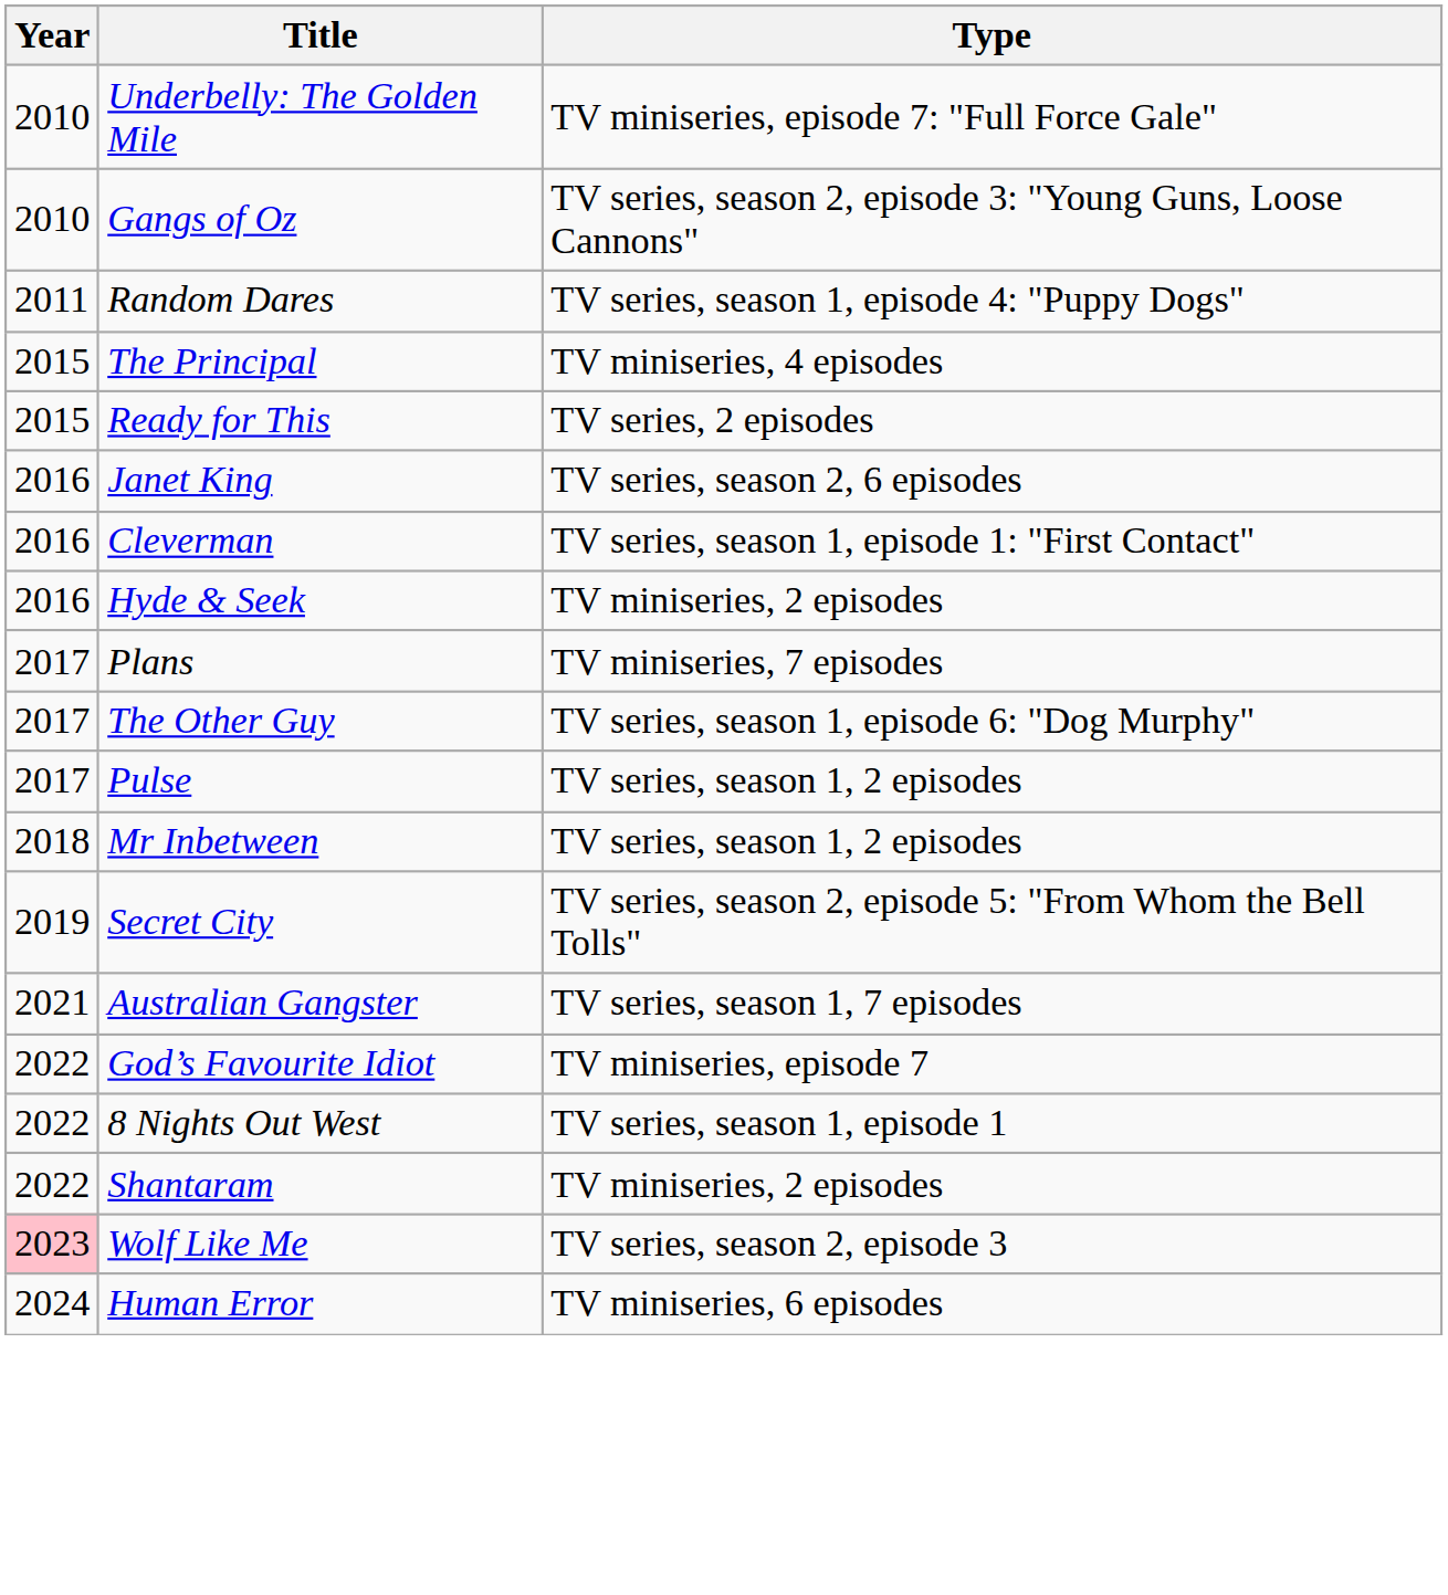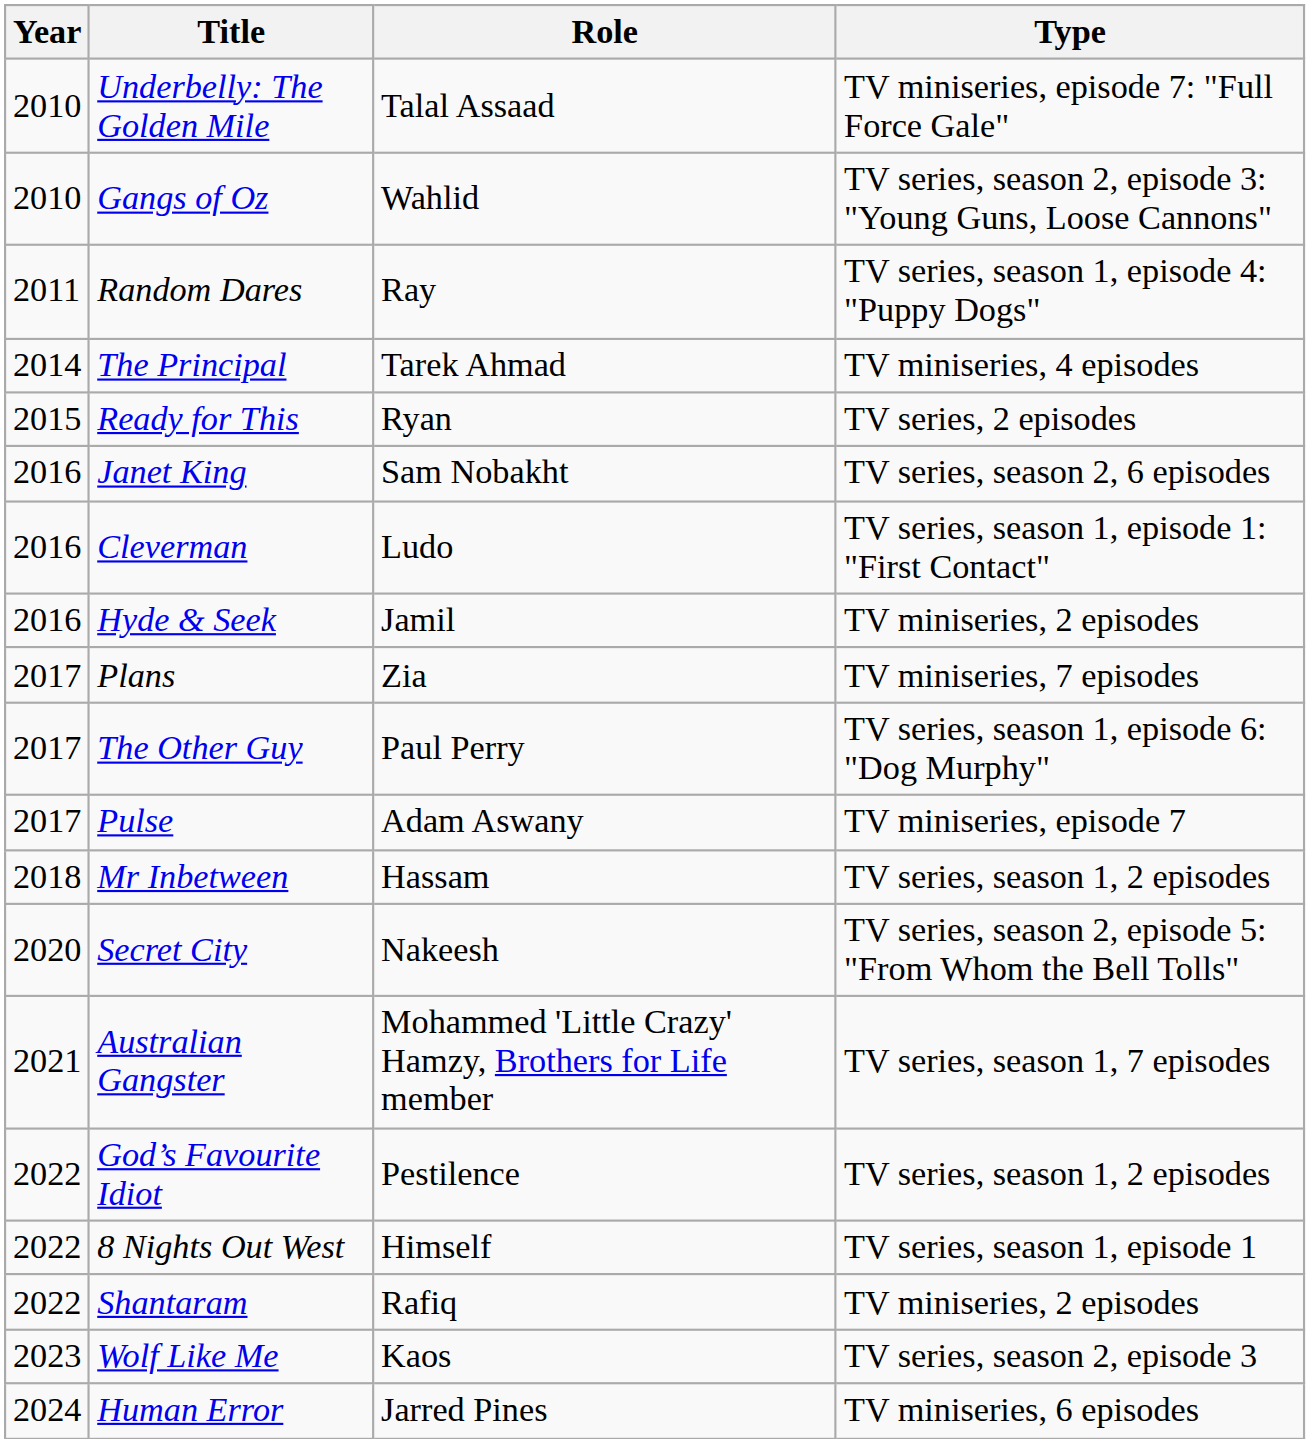+ column: Role | Talal Assaad | Wahlid | Ray | Tarek Ahmad | Ryan | Sam Nobakht | Ludo | Jamil | Zia | Paul Perry | Adam Aswany | Hassam | Nakeesh | Mohammed 'Little Crazy' Hamzy, Brothers for Life member | Pestilence | Himself | Rafiq | Kaos | Jarred Pines
The Principal | Year: 2015 -> 2014
Pulse | Type: TV series, season 1, 2 episodes -> TV miniseries, episode 7
Secret City | Year: 2019 -> 2020
God’s Favourite Idiot | Type: TV miniseries, episode 7 -> TV series, season 1, 2 episodes
Wolf Like Me | Year: pink background -> no background
